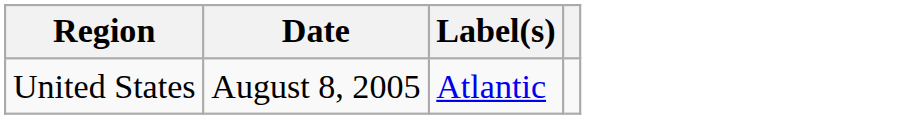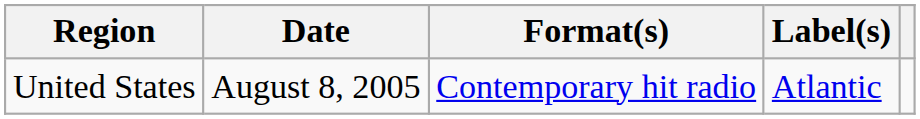+ column: Format(s) | Contemporary hit radio
